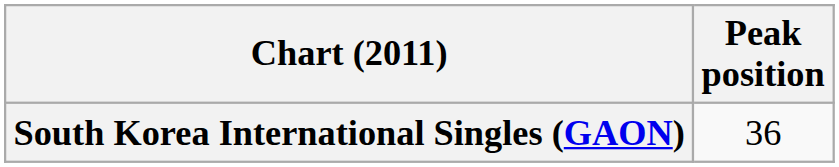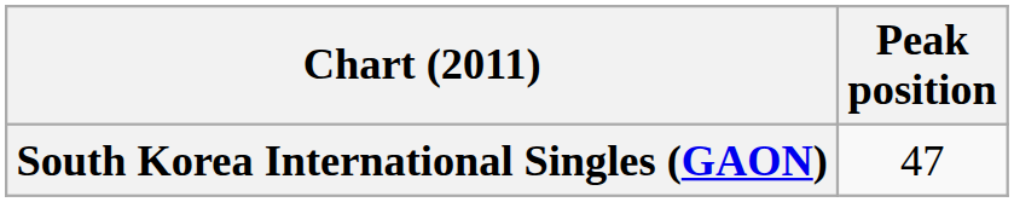South Korea International Singles (GAON) | Peak position: 36 -> 47
